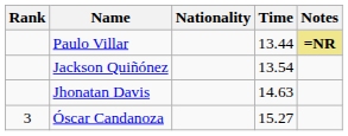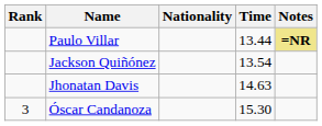Óscar Candanoza | Time: 15.27 -> 15.30
